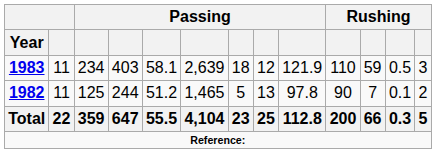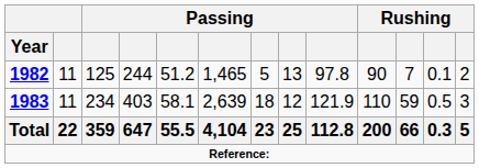rows swapped: 1982 <-> 1983
